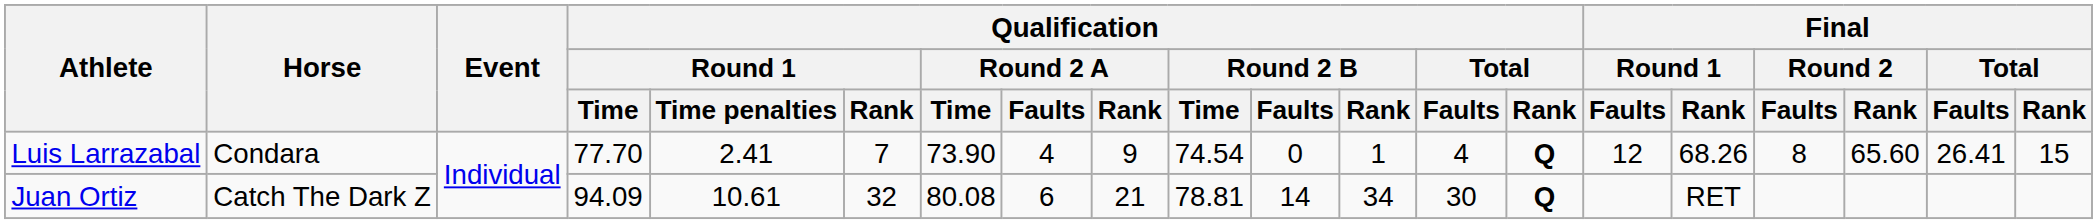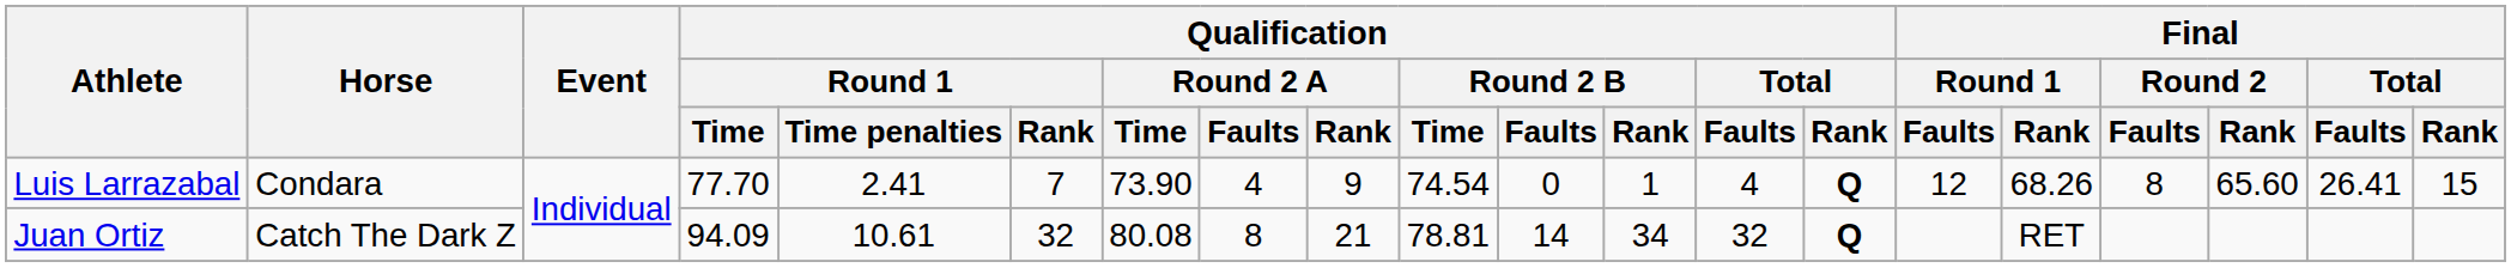Juan Ortiz | Qualification / Round 2 A / Faults: 6 -> 8
Juan Ortiz | Qualification / Total / Faults: 30 -> 32
